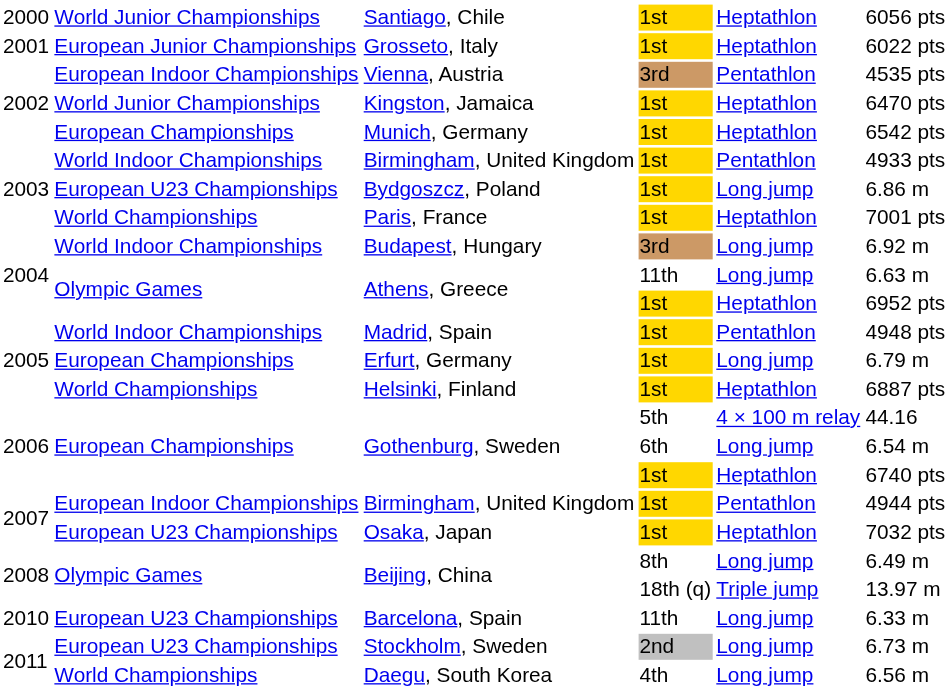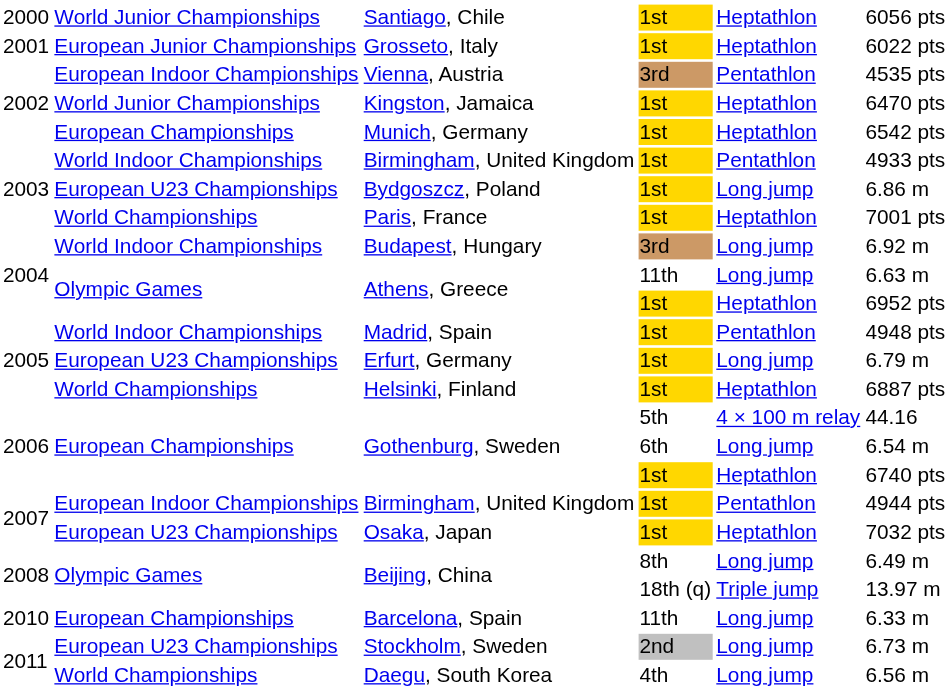Erfurt, Germany | column 2: European Championships -> European U23 Championships
Barcelona, Spain | column 2: European U23 Championships -> European Championships
